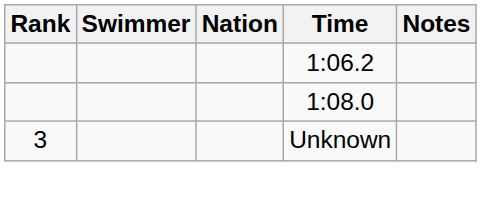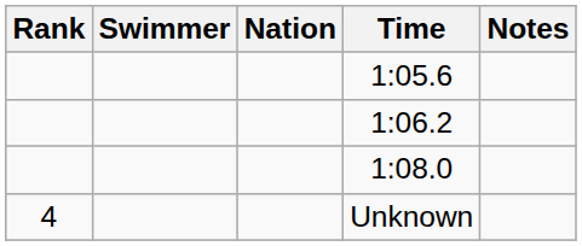+ row: 1:05.6
Unknown | Rank: 3 -> 4
